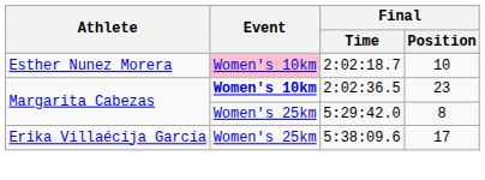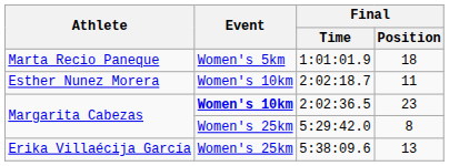+ row: Marta Recio Paneque | Women's 5km | 1:01:01.9 | 18
2:02:18.7 | Event: pink background -> no background
2:02:18.7 | Final / Position: 10 -> 11
5:38:09.6 | Final / Position: 17 -> 13
